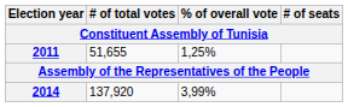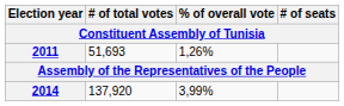2011 | # of total votes: 51,655 -> 51,693
2011 | % of overall vote: 1,25% -> 1,26%
